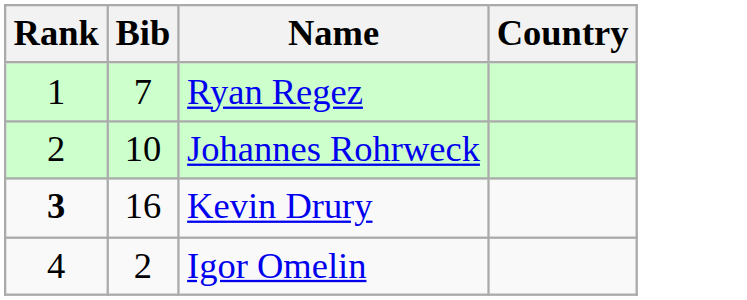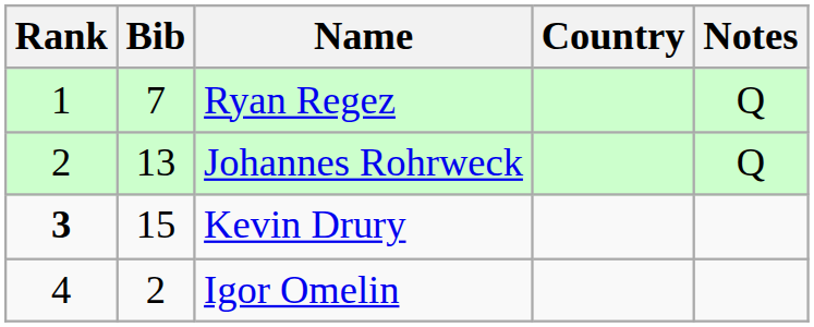+ column: Notes | Q | Q
Johannes Rohrweck | Bib: 10 -> 13
Kevin Drury | Bib: 16 -> 15
